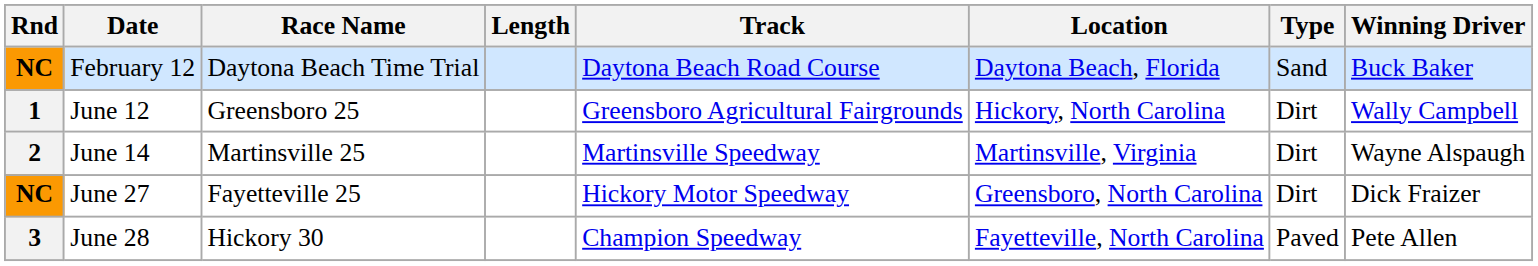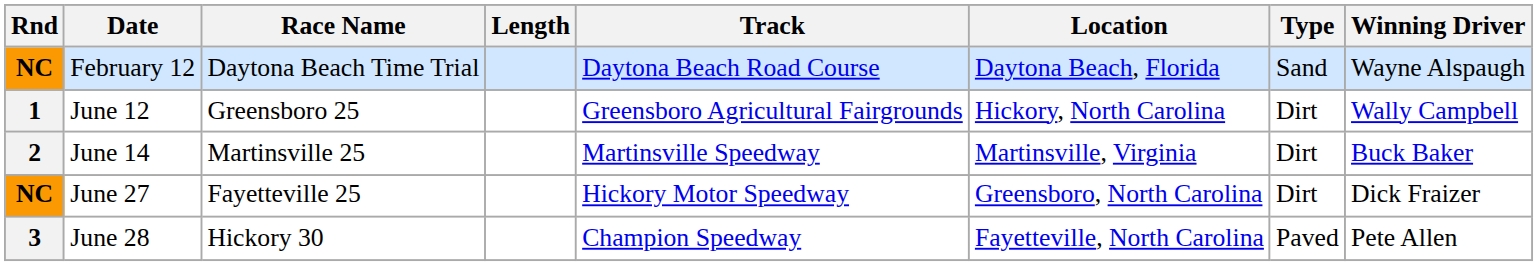February 12 | Winning Driver: Buck Baker -> Wayne Alspaugh
June 14 | Winning Driver: Wayne Alspaugh -> Buck Baker
